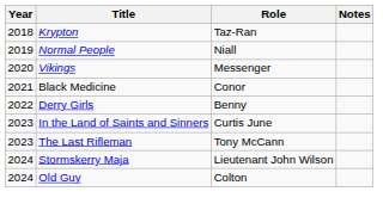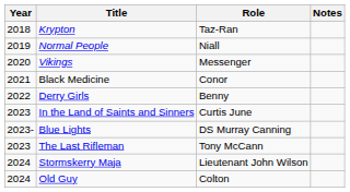+ row: 2023- | Blue Lights | DS Murray Canning
